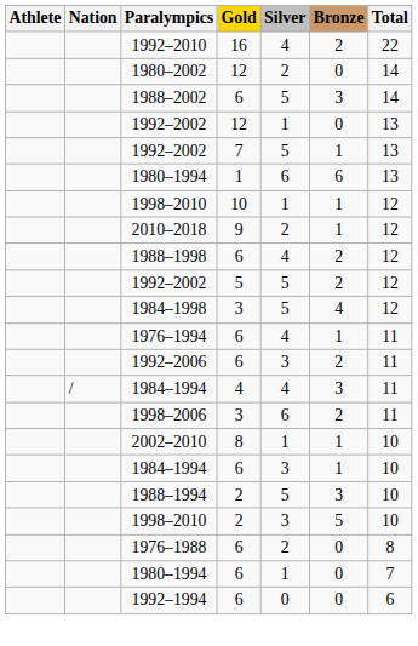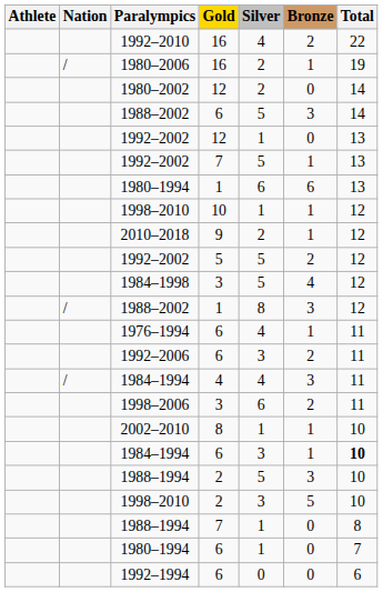+ row: / | 1980–2006 | 16 | 2 | 1 | 19
- row: 1988–1998 | 6 | 4 | 2 | 12
+ row: / | 1988–2002 | 1 | 8 | 3 | 12
1984–1994 / 6 | Total: normal -> bold
+ row: 1988–1994 | 7 | 1 | 0 | 8
- row: 1976–1988 | 6 | 2 | 0 | 8
